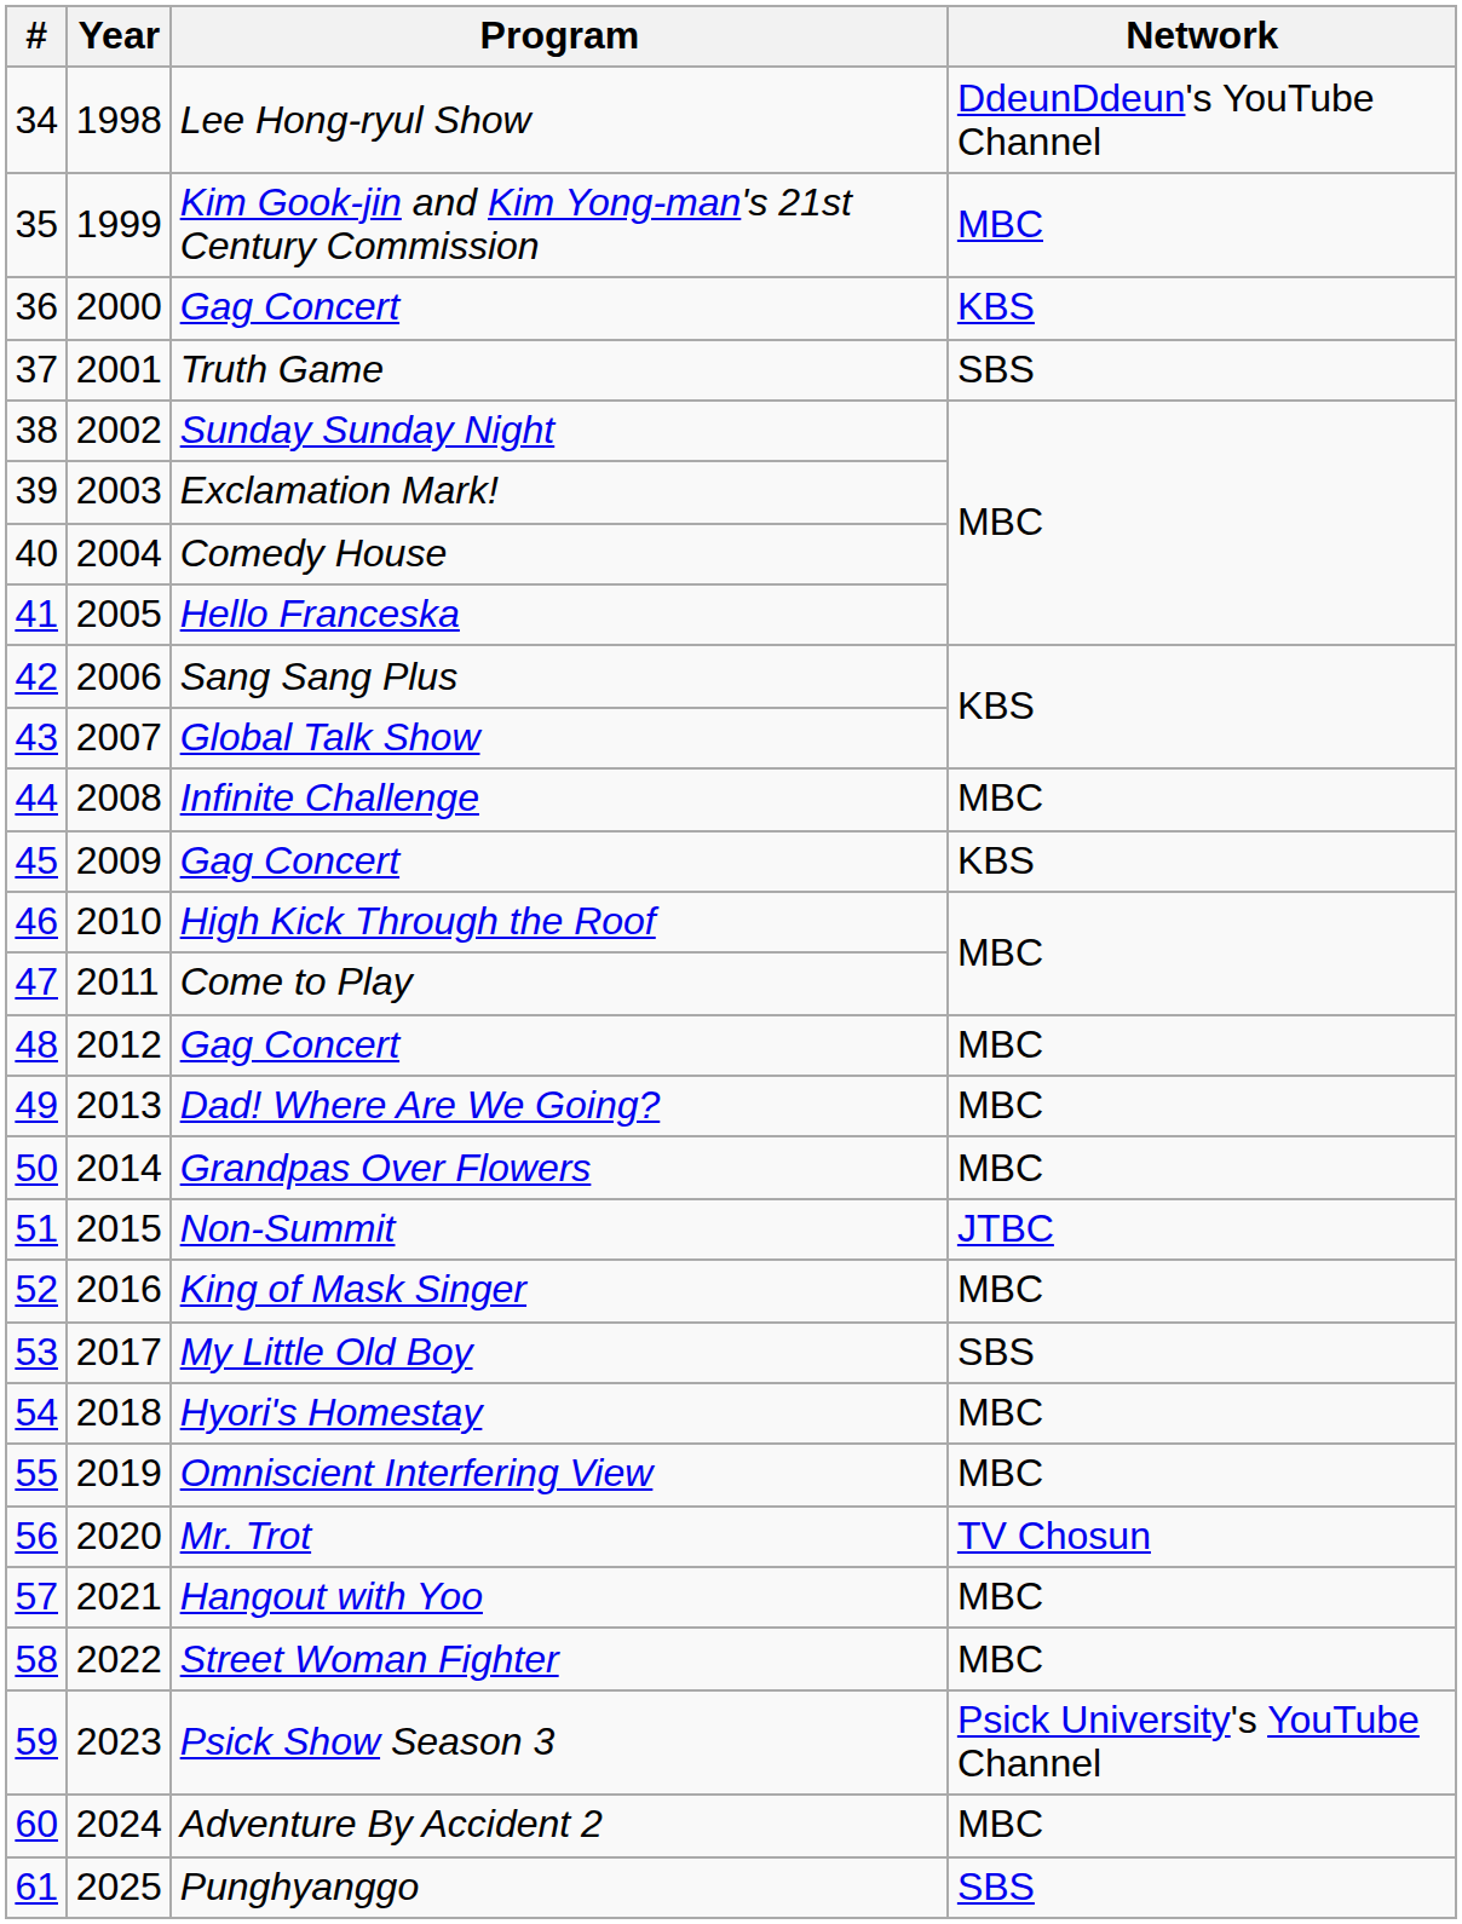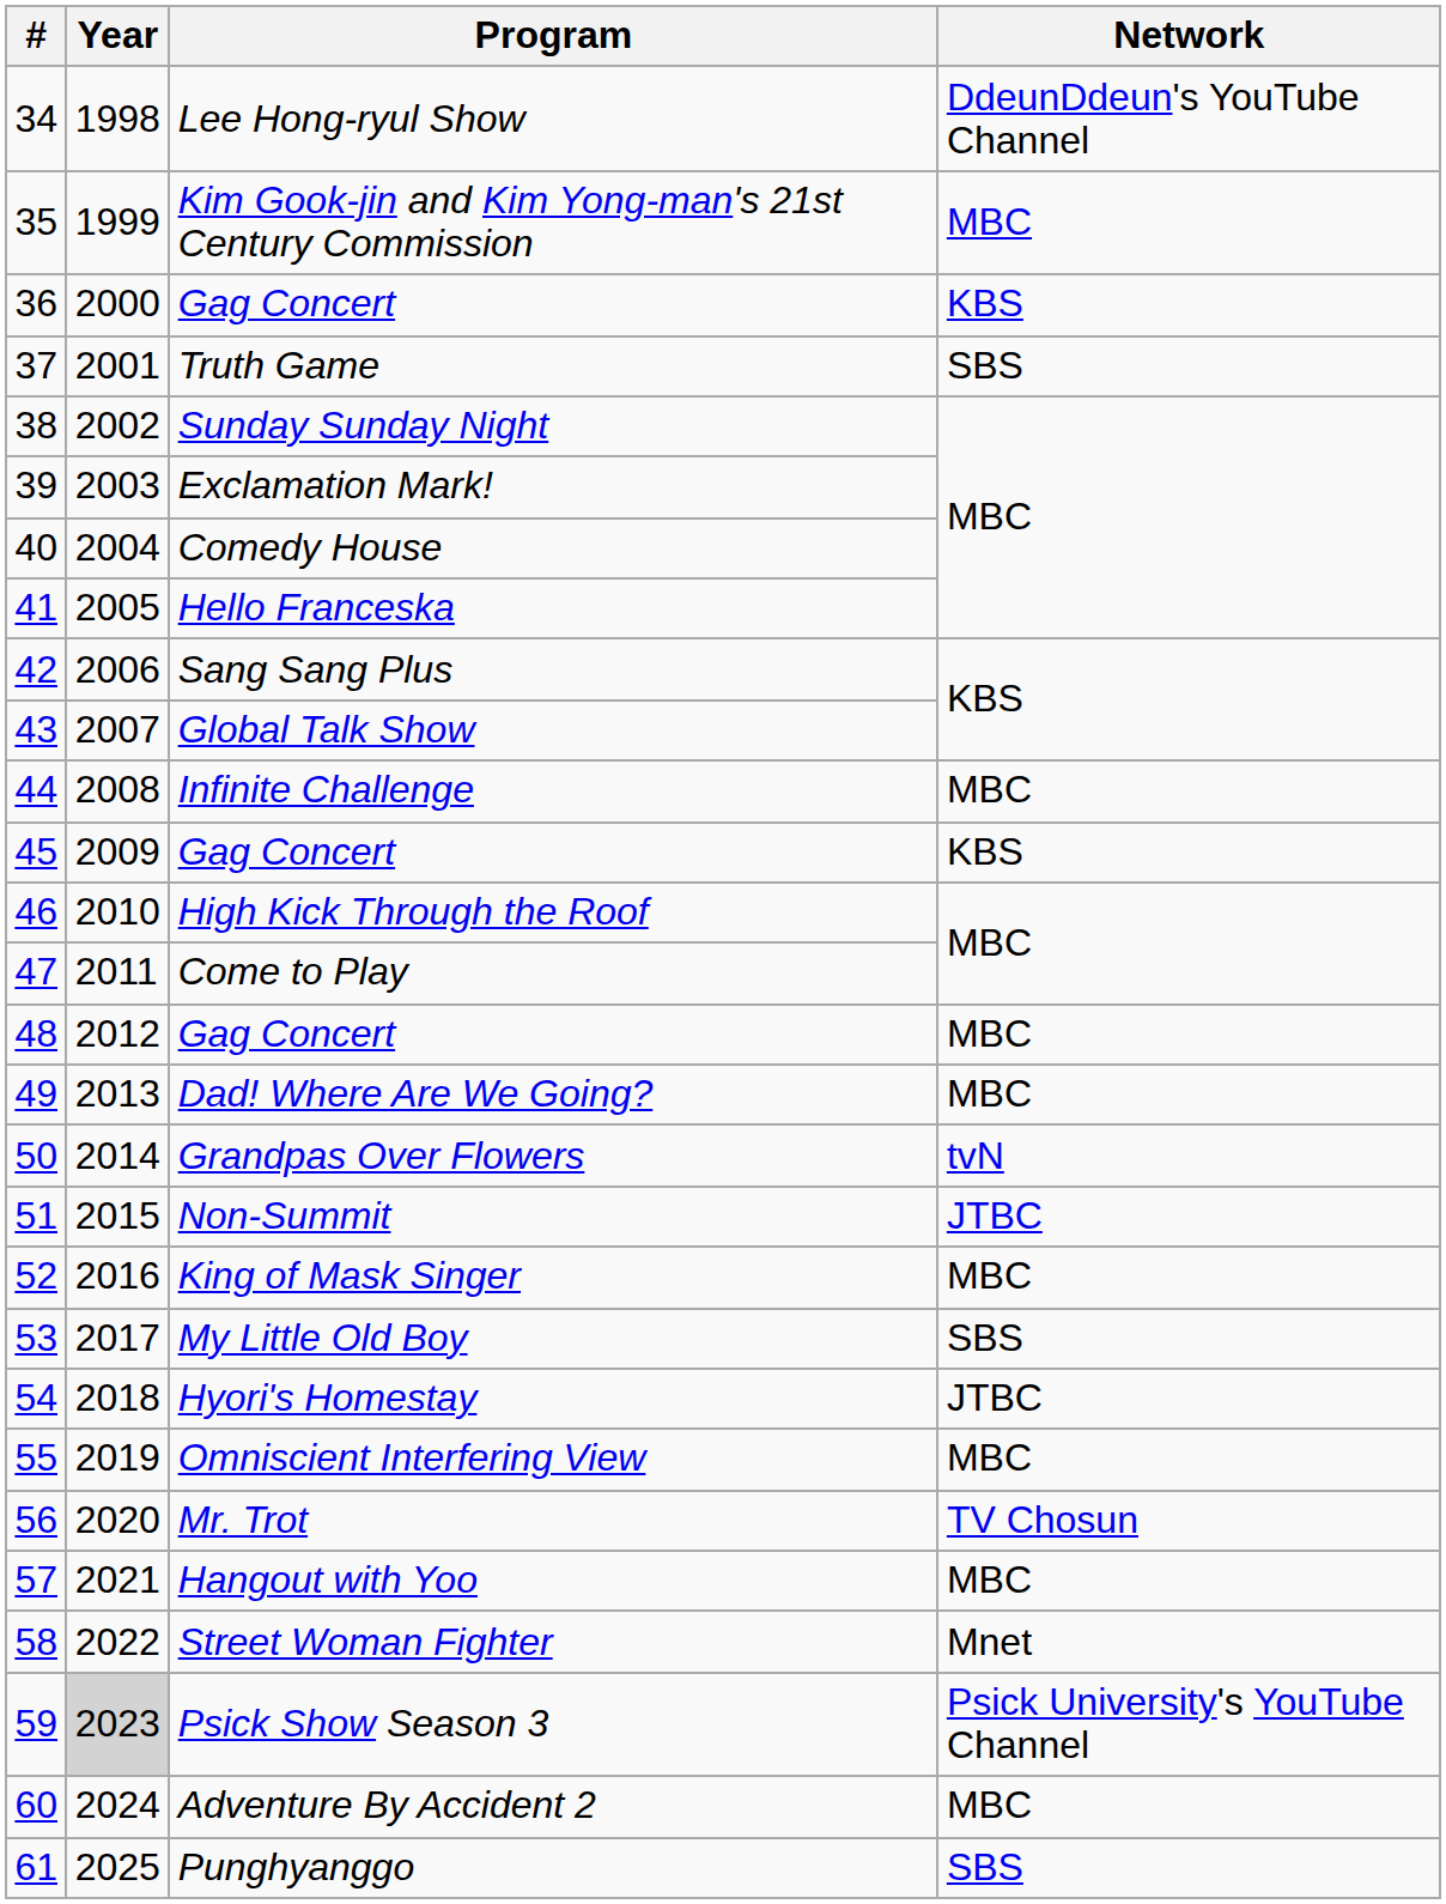Grandpas Over Flowers | Network: MBC -> tvN
Hyori's Homestay | Network: MBC -> JTBC
Street Woman Fighter | Network: MBC -> Mnet
Psick Show Season 3 | Year: no background -> lightgrey background
